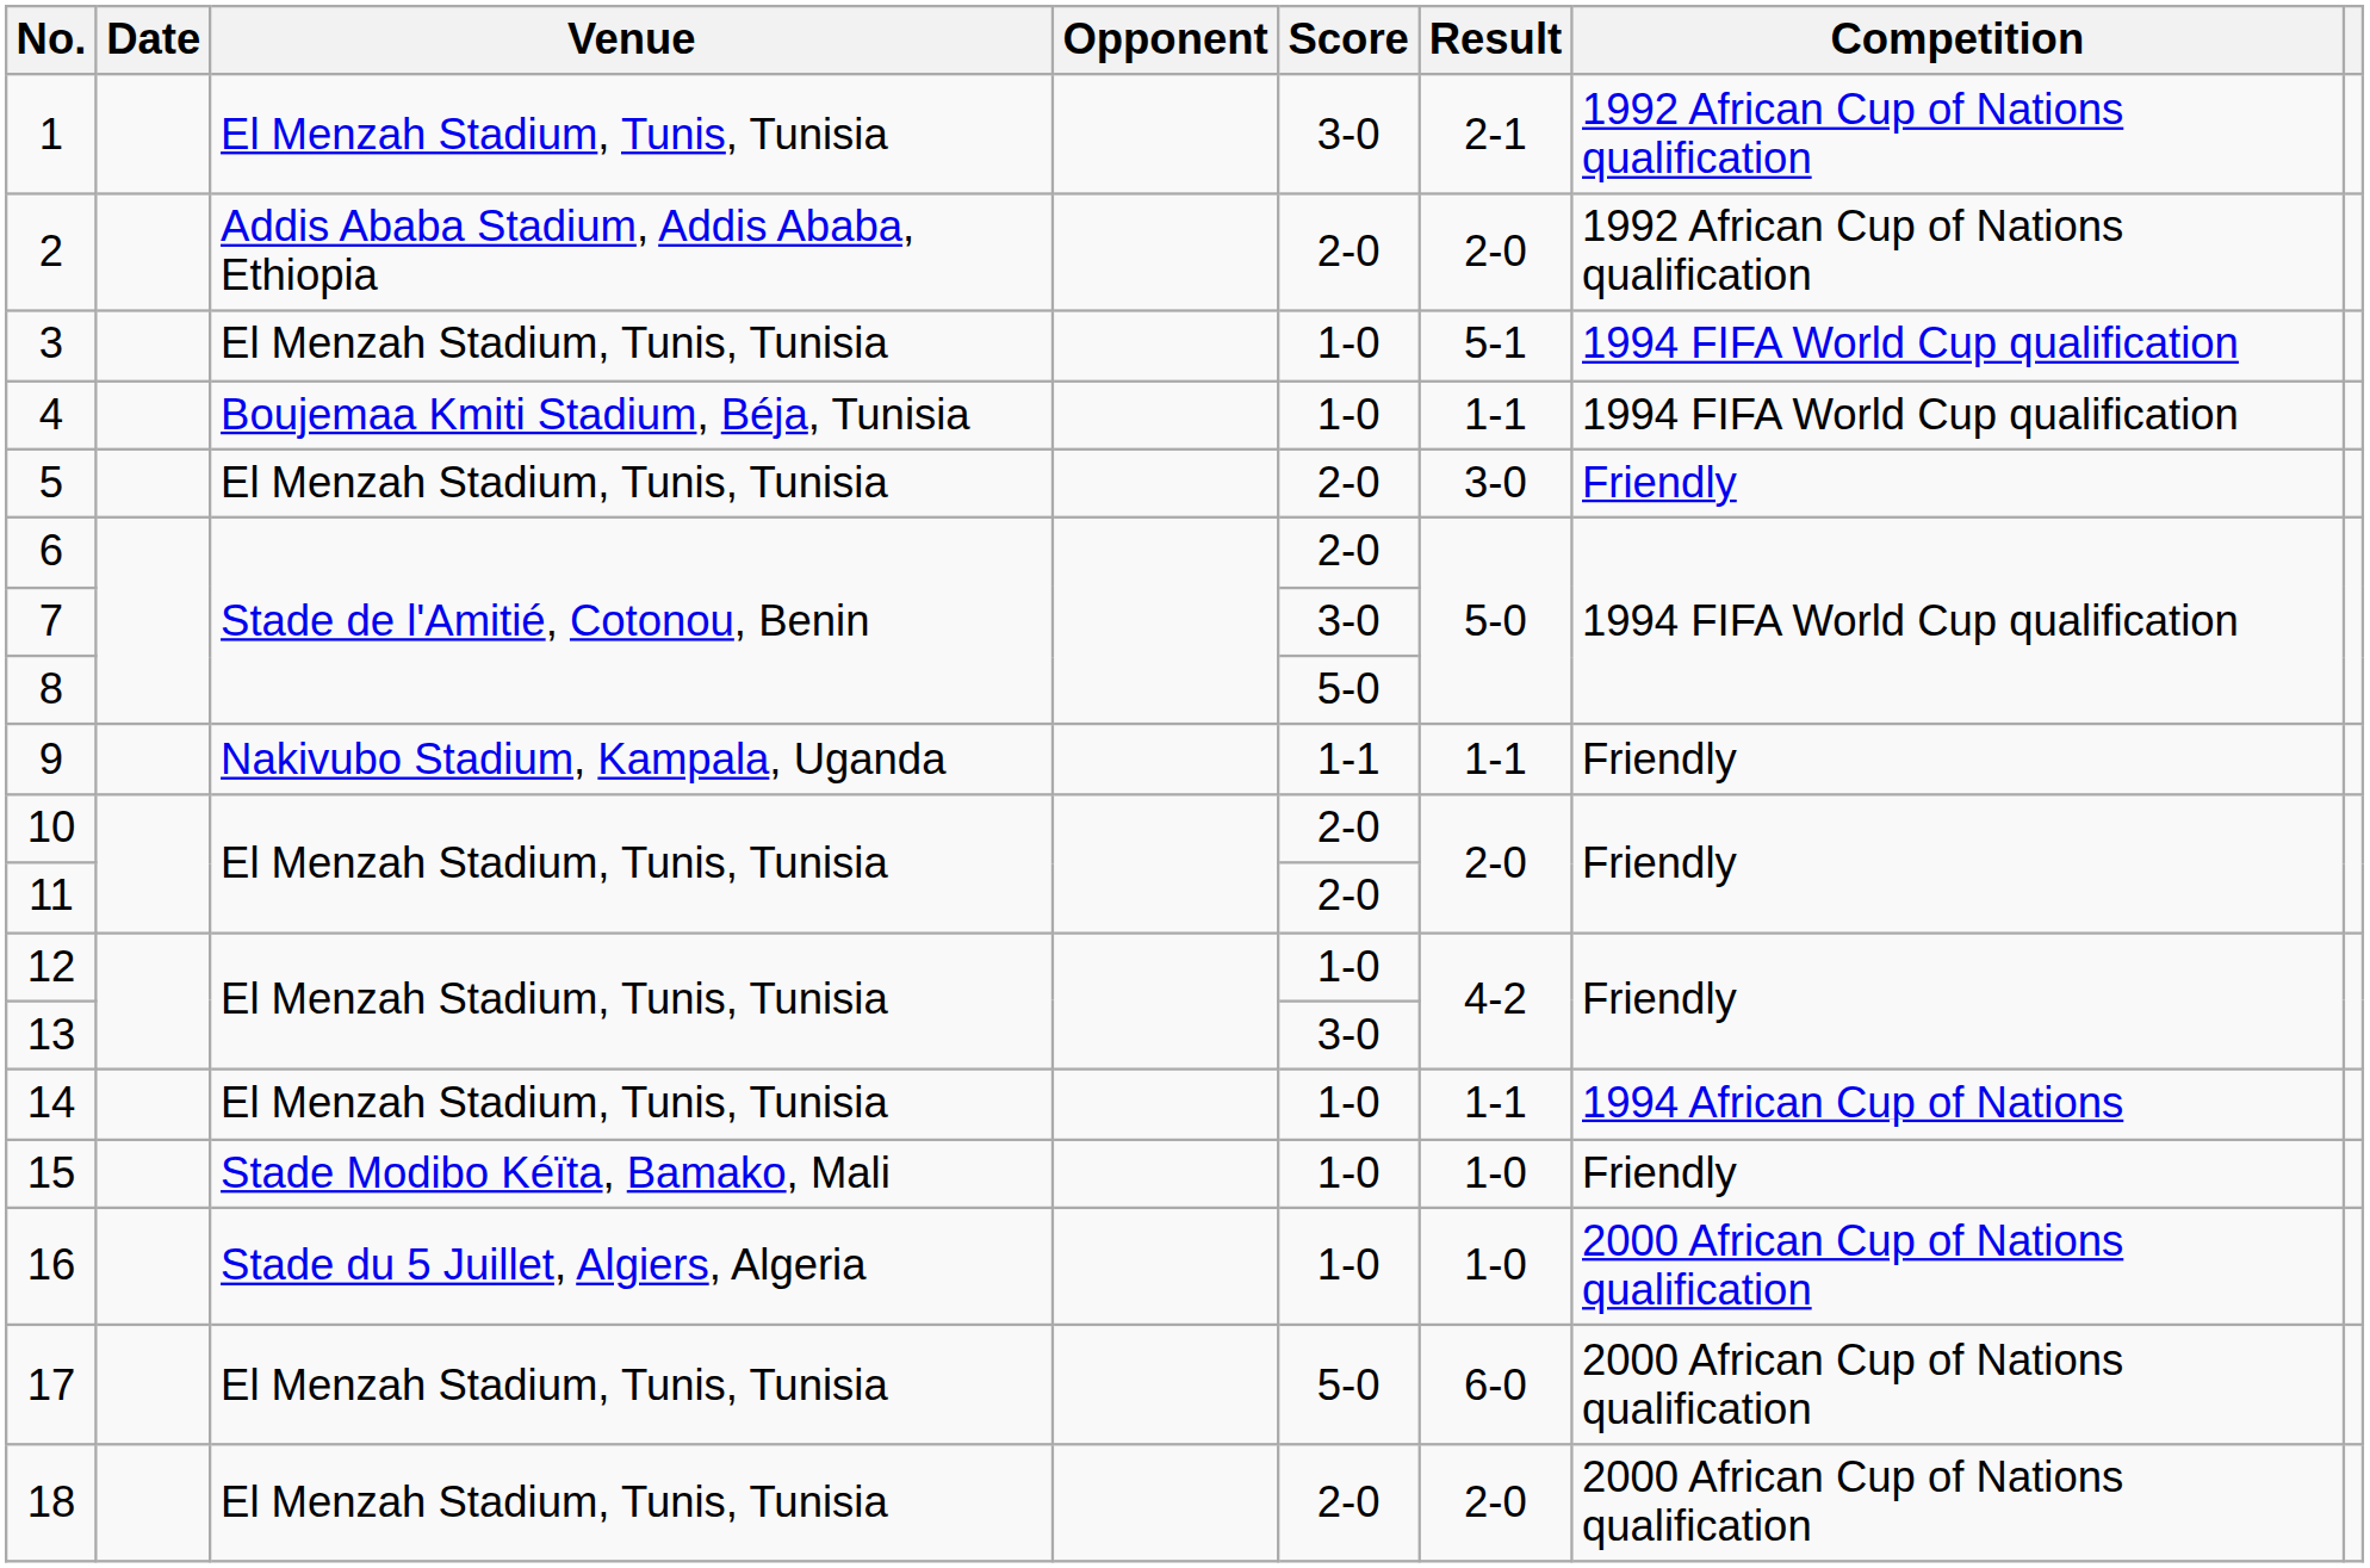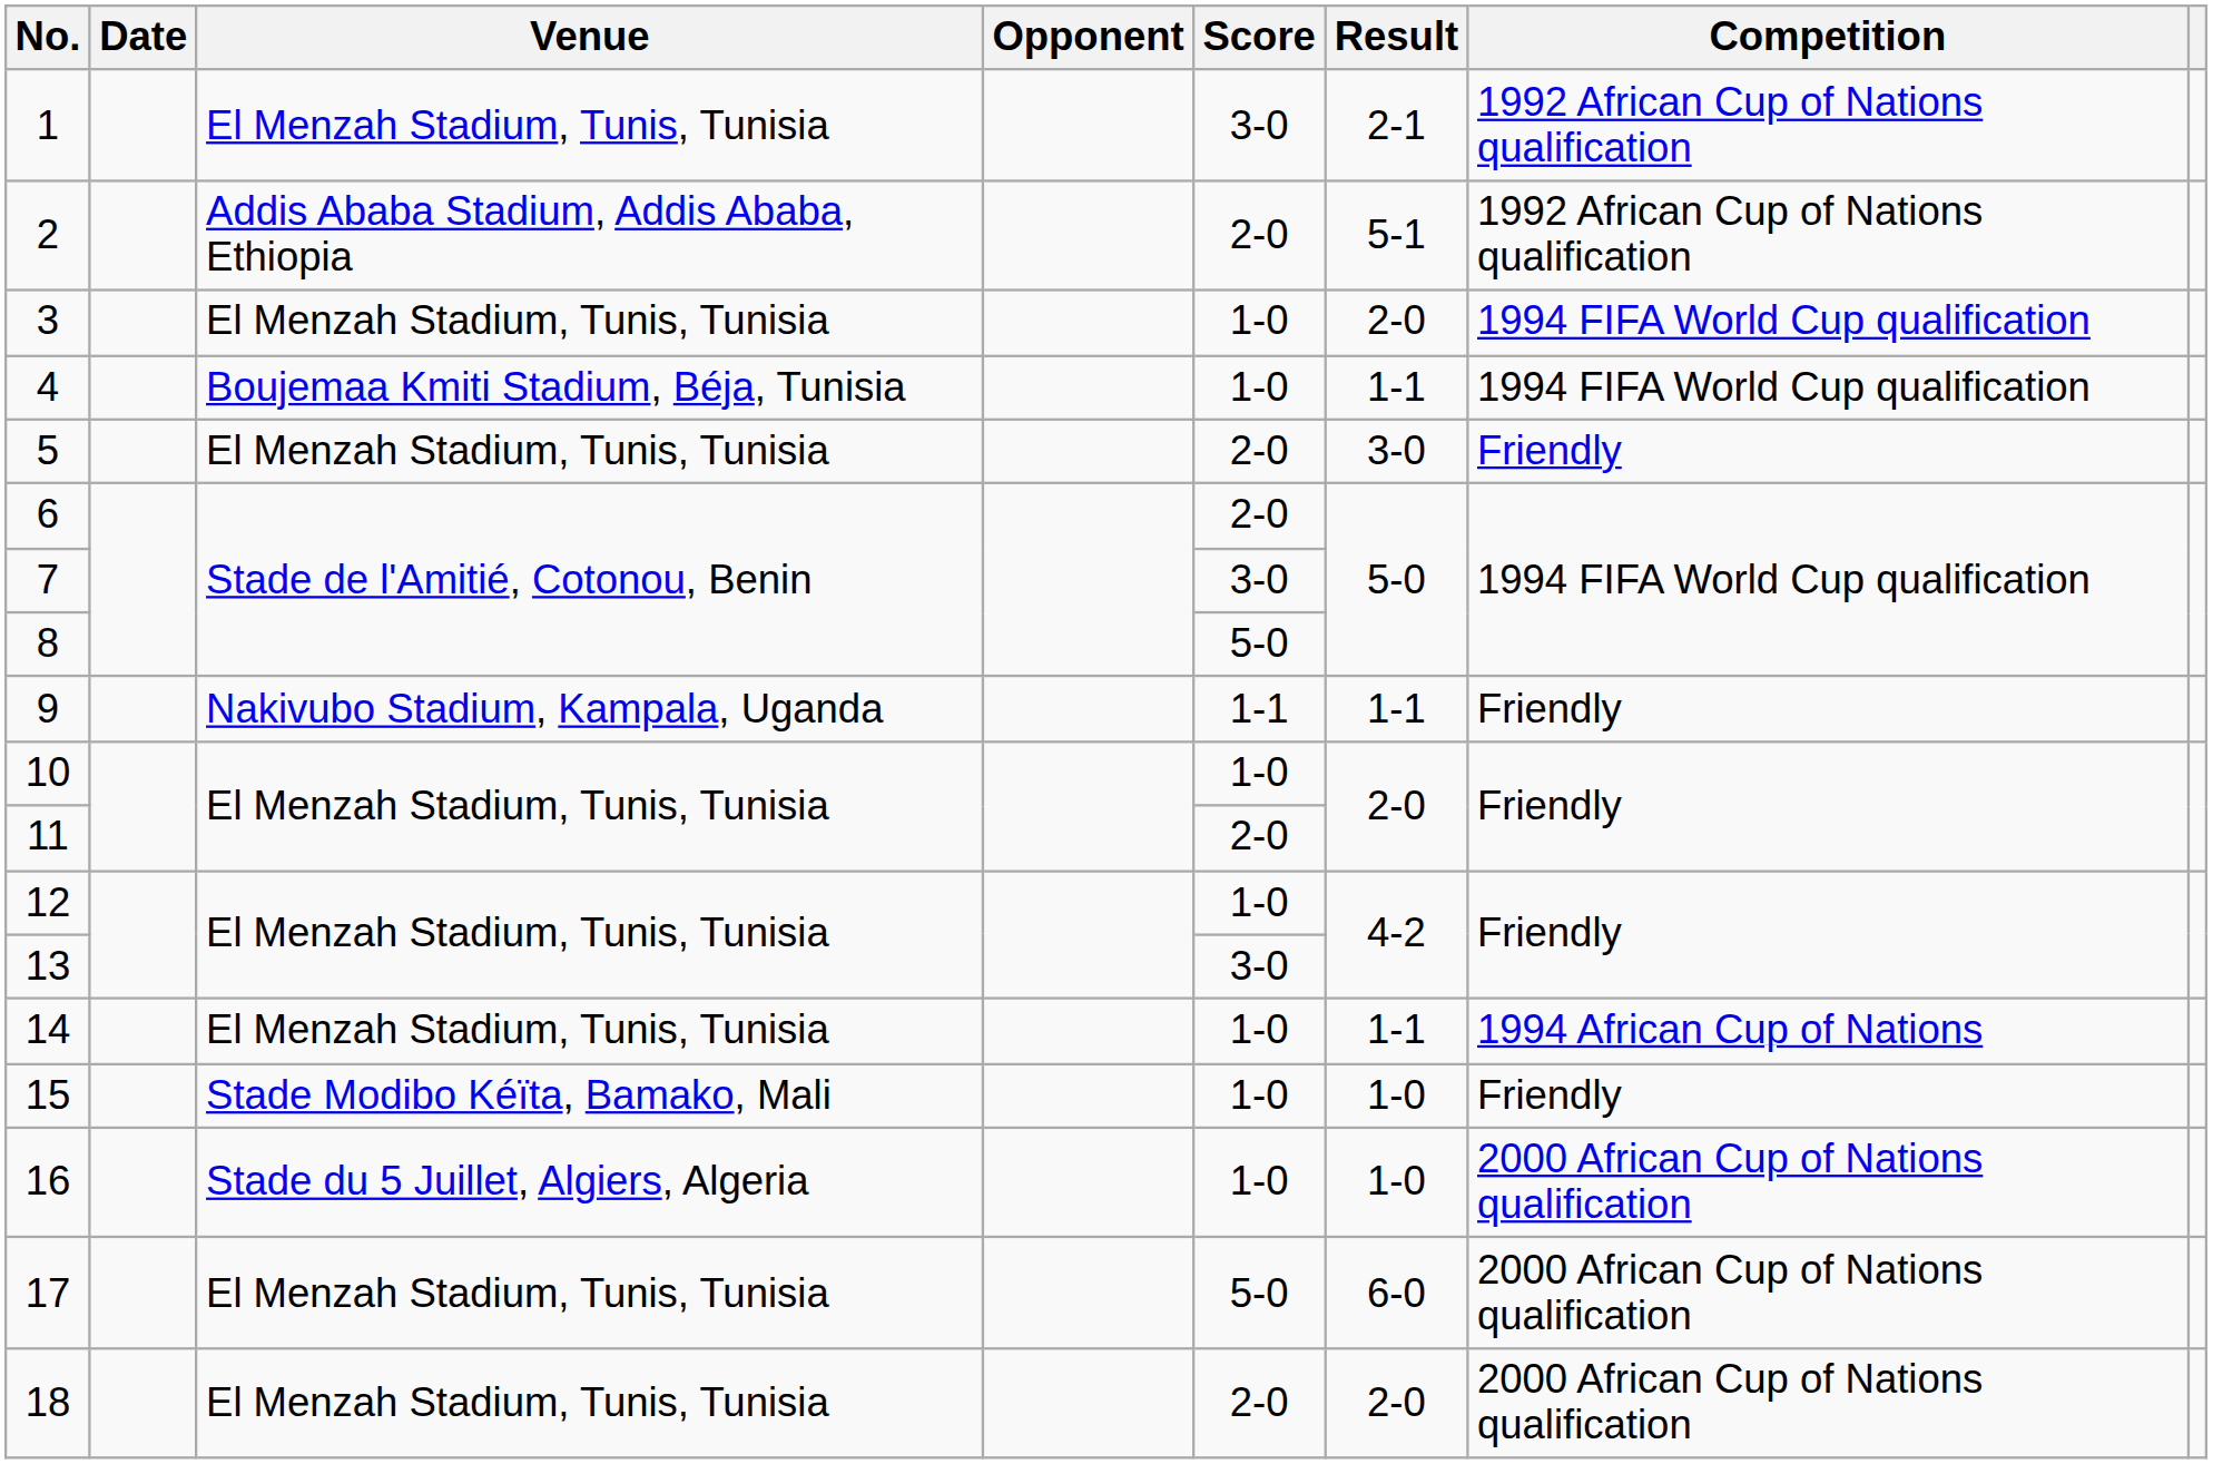2 | Result: 2-0 -> 5-1
3 | Result: 5-1 -> 2-0
10 | Score: 2-0 -> 1-0
